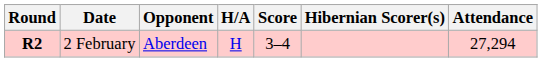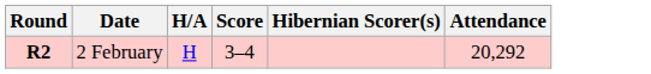- column: Opponent | Aberdeen
2 February | Attendance: 27,294 -> 20,292
